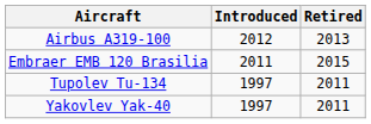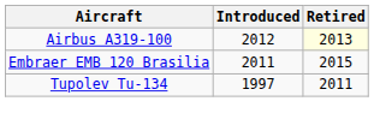Airbus A319-100 | Retired: no background -> lightyellow background
- row: Yakovlev Yak-40 | 1997 | 2011
